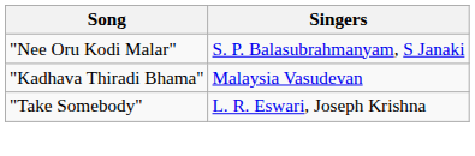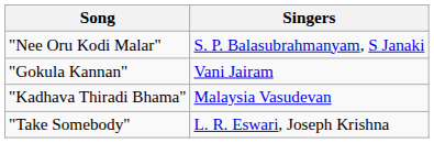+ row: "Gokula Kannan" | Vani Jairam
